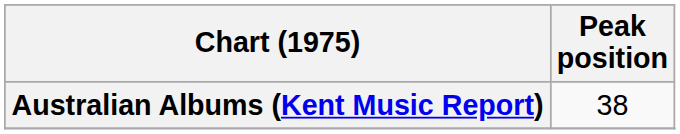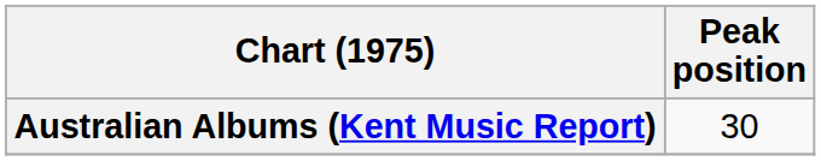Australian Albums (Kent Music Report) | Peak position: 38 -> 30
